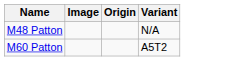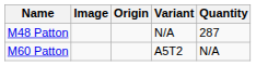+ column: Quantity | 287 | N/A
